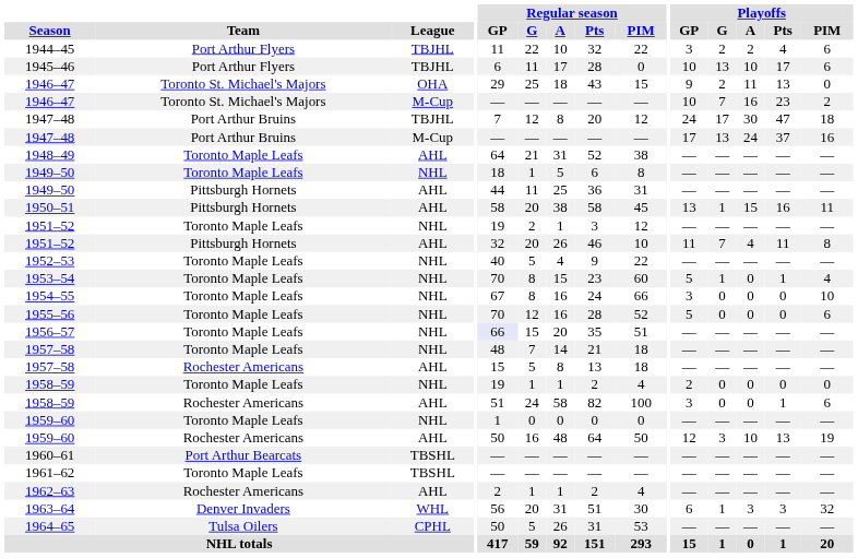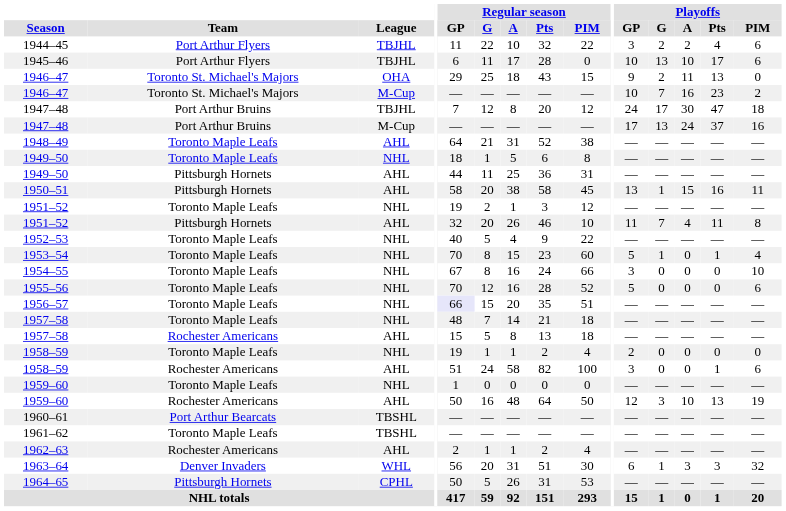1964–65 | Team: Tulsa Oilers -> Pittsburgh Hornets
